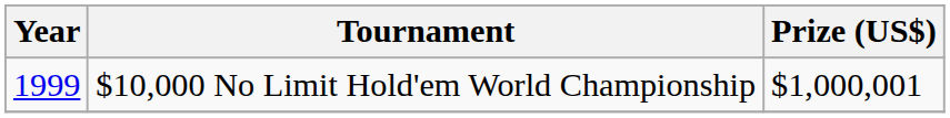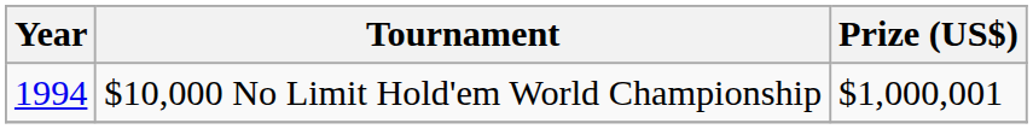$10,000 No Limit Hold'em World Championship | Year: 1999 -> 1994
